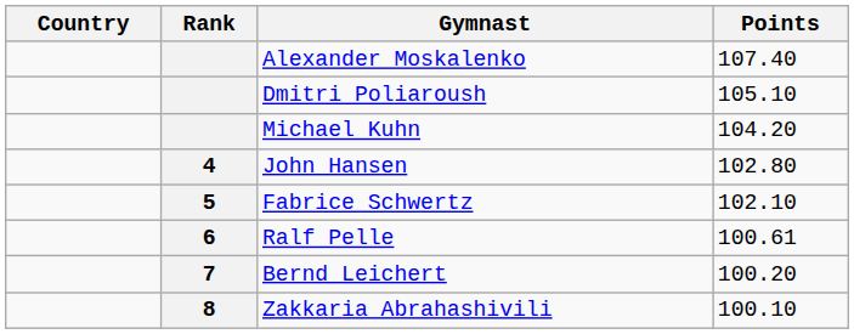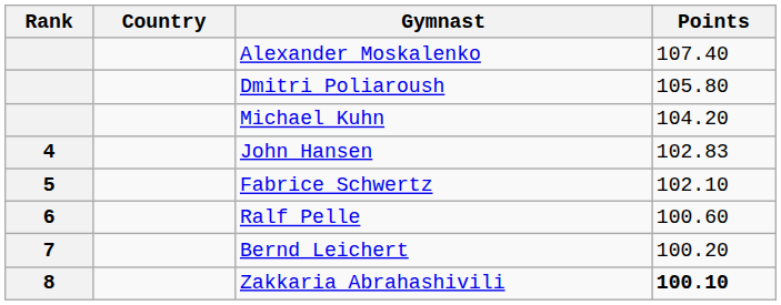columns swapped: Rank <-> Country
Dmitri Poliaroush | Points: 105.10 -> 105.80
John Hansen | Points: 102.80 -> 102.83
Ralf Pelle | Points: 100.61 -> 100.60
Zakkaria Abrahashivili | Points: normal -> bold
